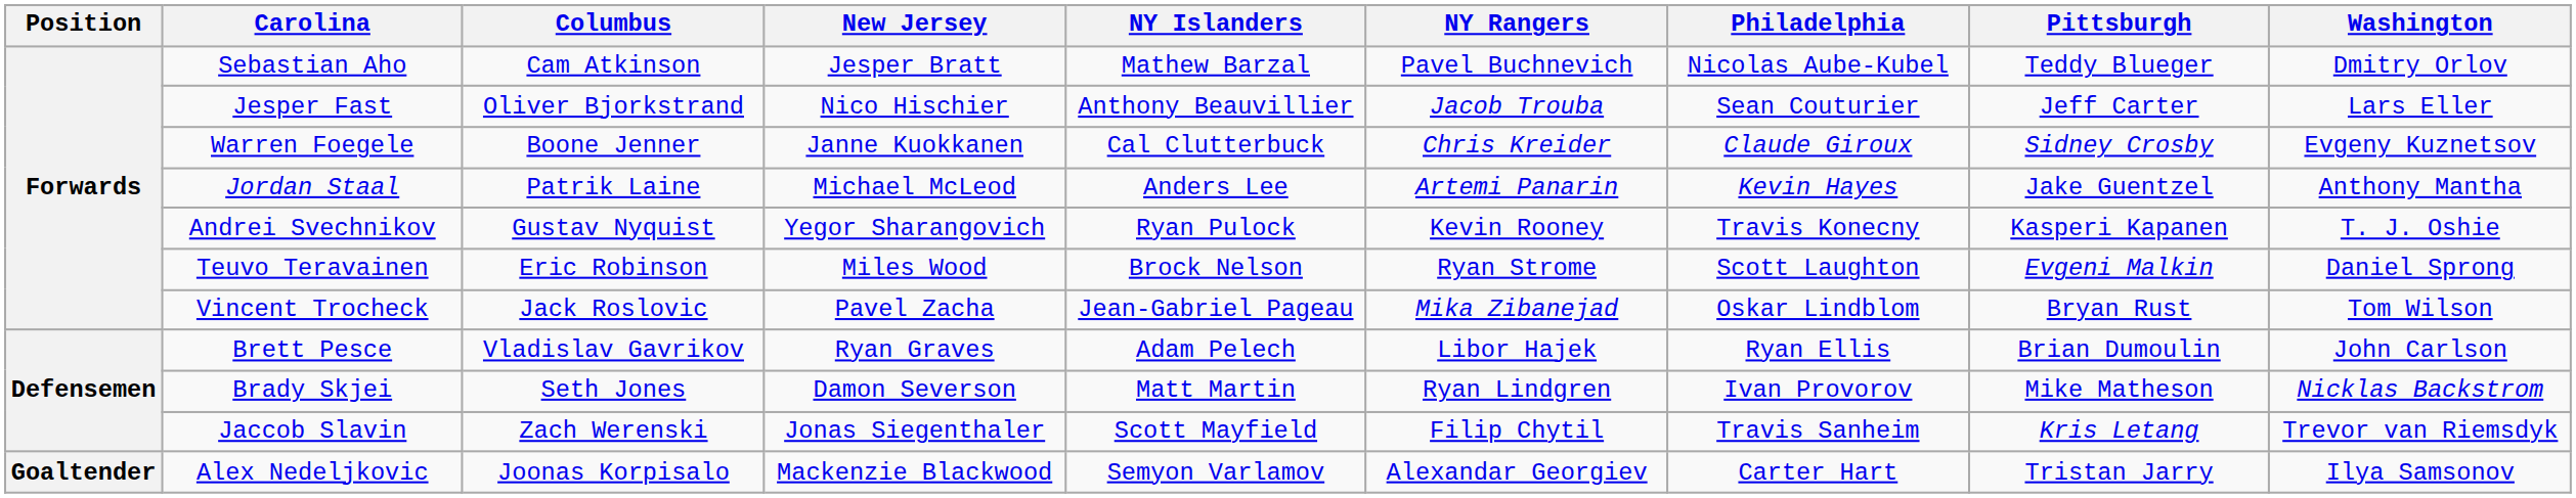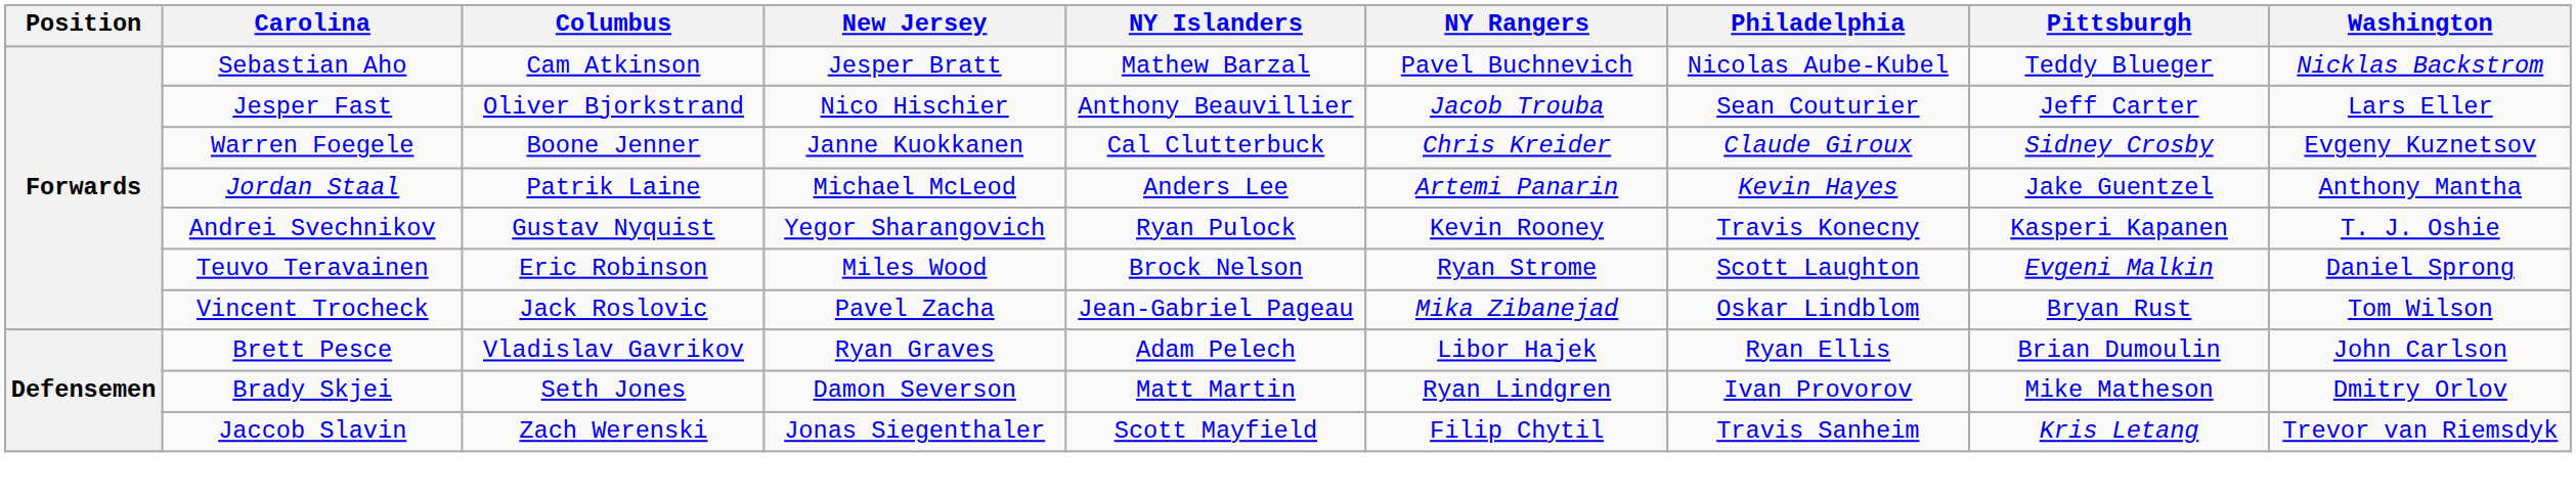Sebastian Aho | Washington: Dmitry Orlov -> Nicklas Backstrom
Brady Skjei | Washington: Nicklas Backstrom -> Dmitry Orlov
- row: Goaltender | Alex Nedeljkovic | Joonas Korpisalo | Mackenzie Blackwood | Semyon Varlamov | Alexandar Georgiev | Carter Hart | Tristan Jarry | Ilya Samsonov
